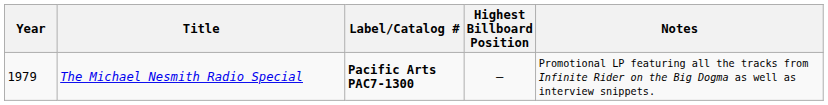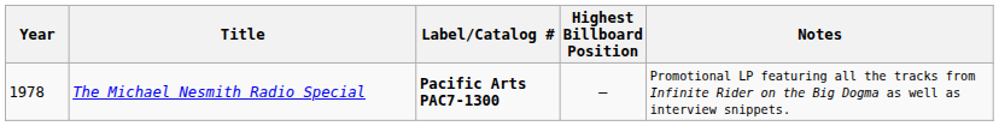The Michael Nesmith Radio Special | Year: 1979 -> 1978
